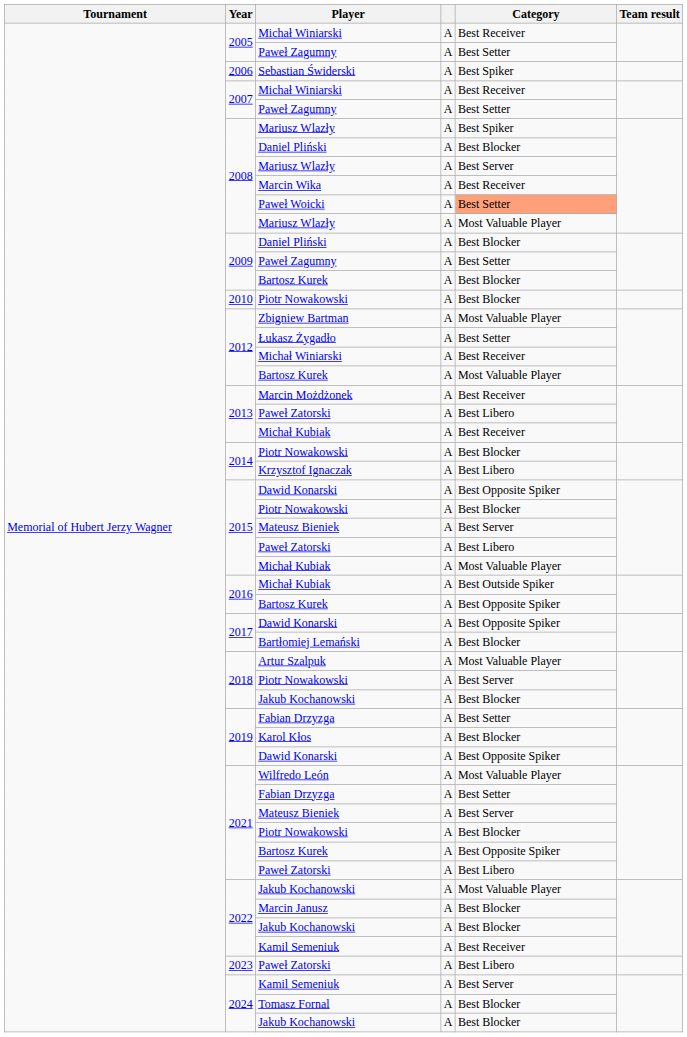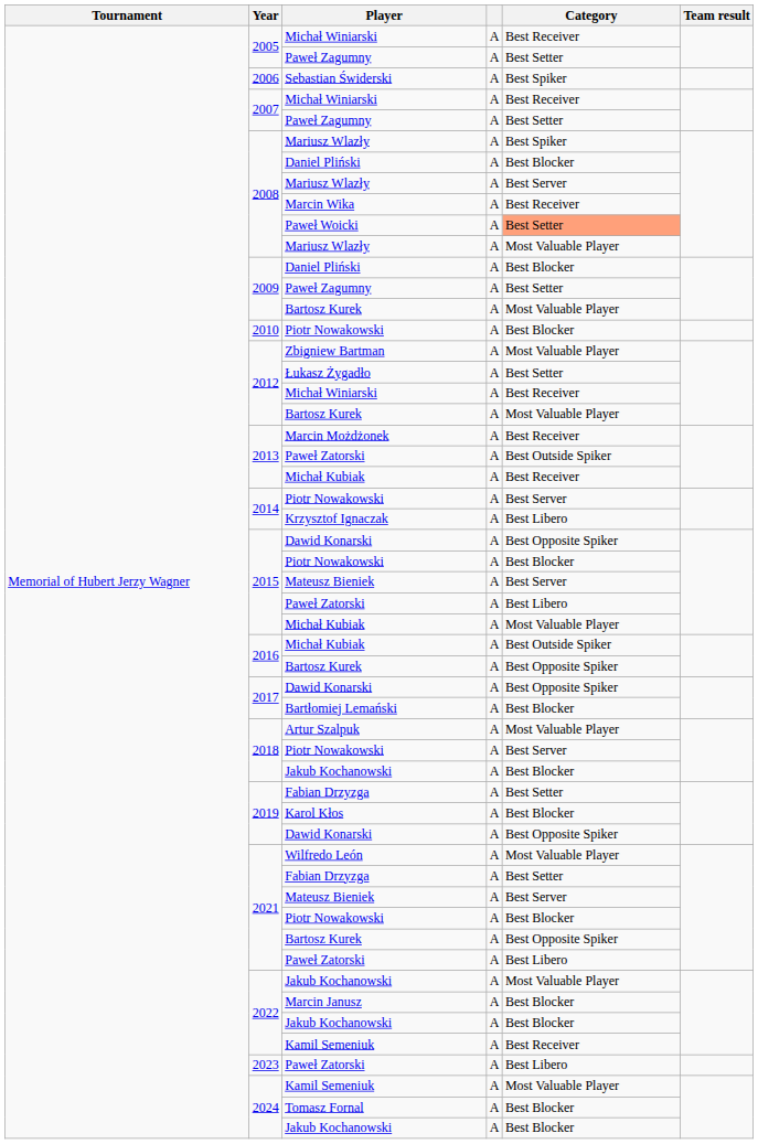2009 / Bartosz Kurek | Category: Best Blocker -> Most Valuable Player
2013 / Paweł Zatorski | Category: Best Libero -> Best Outside Spiker
2014 / Piotr Nowakowski | Category: Best Blocker -> Best Server
2024 / Kamil Semeniuk | Category: Best Server -> Most Valuable Player
